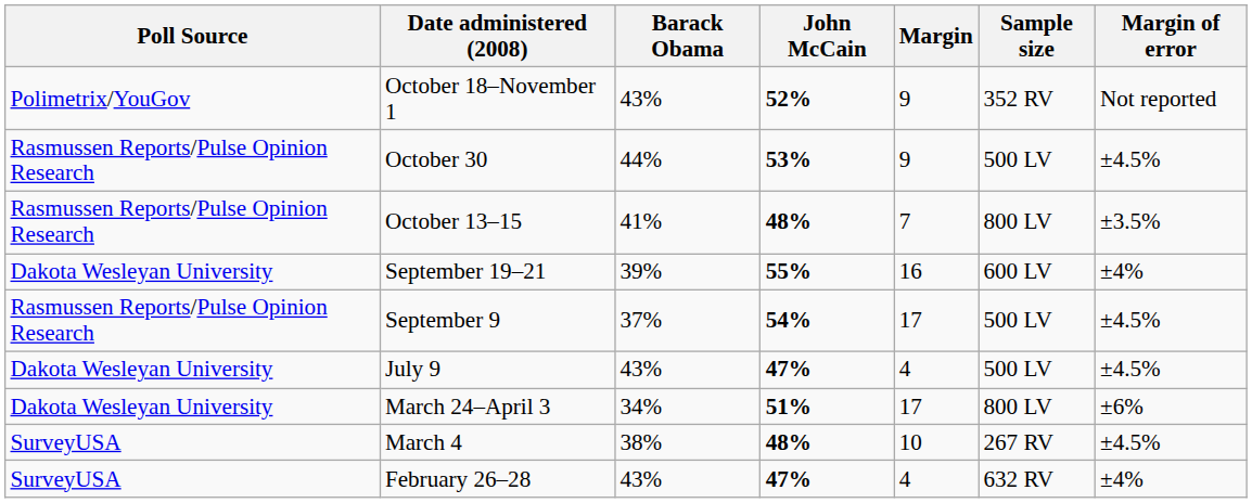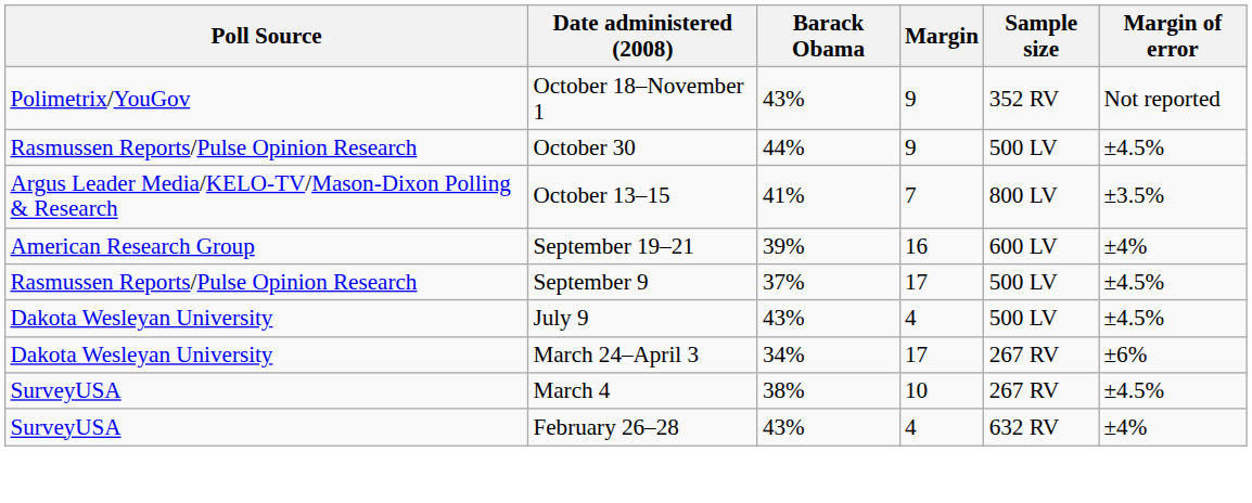- column: John McCain | 52% | 53% | 48% | 55% | 54% | 47% | 51% | 48% | 47%
October 13–15 | Poll Source: Rasmussen Reports/Pulse Opinion Research -> Argus Leader Media/KELO-TV/Mason-Dixon Polling & Research
September 19–21 | Poll Source: Dakota Wesleyan University -> American Research Group
March 24–April 3 | Sample size: 800 LV -> 267 RV
